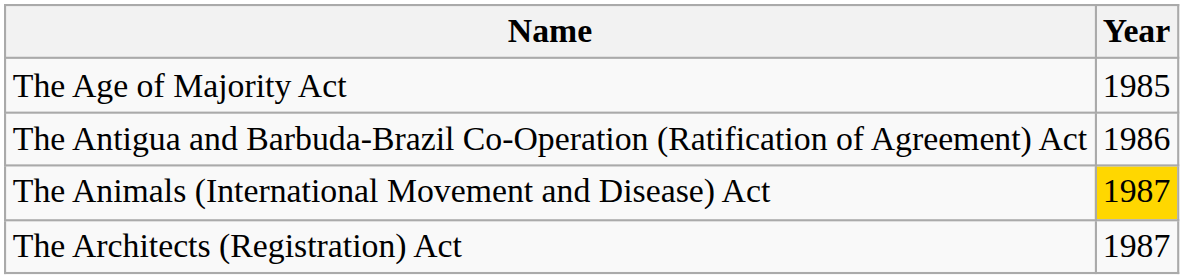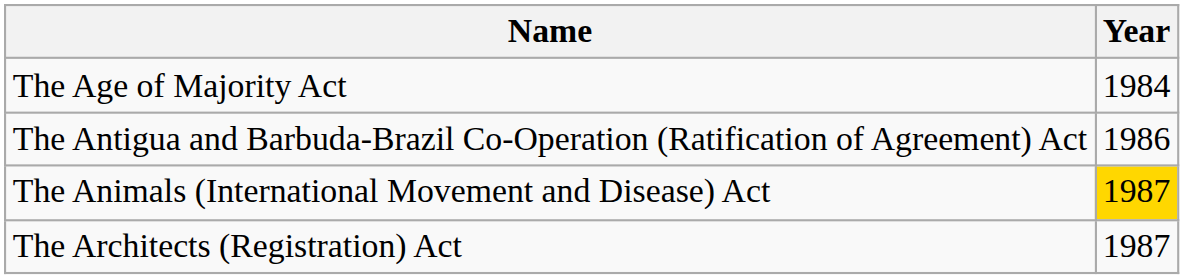The Age of Majority Act | Year: 1985 -> 1984
